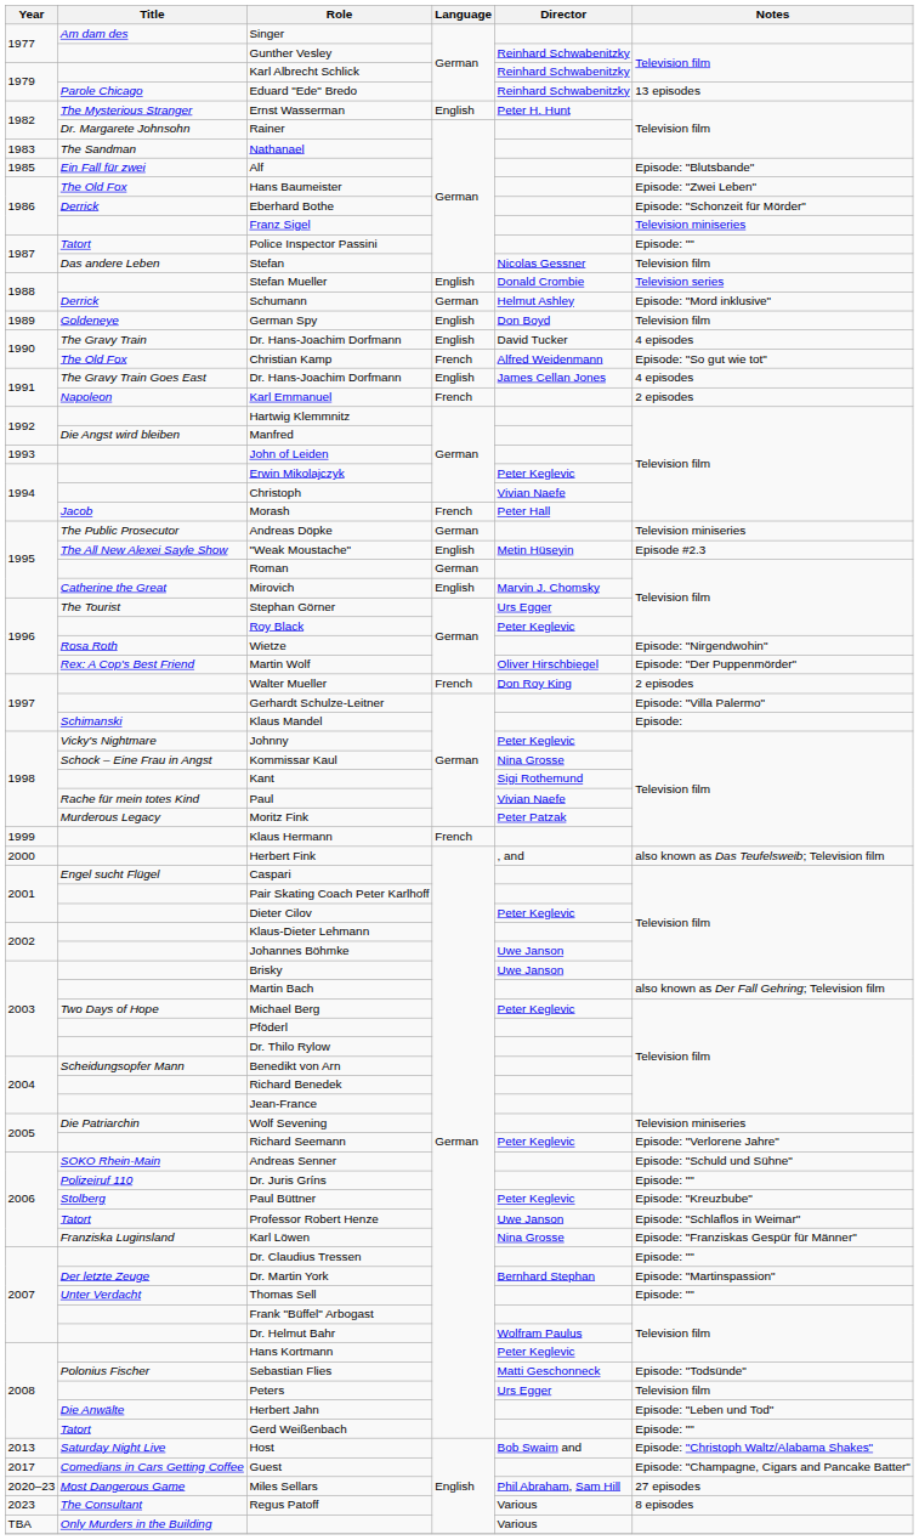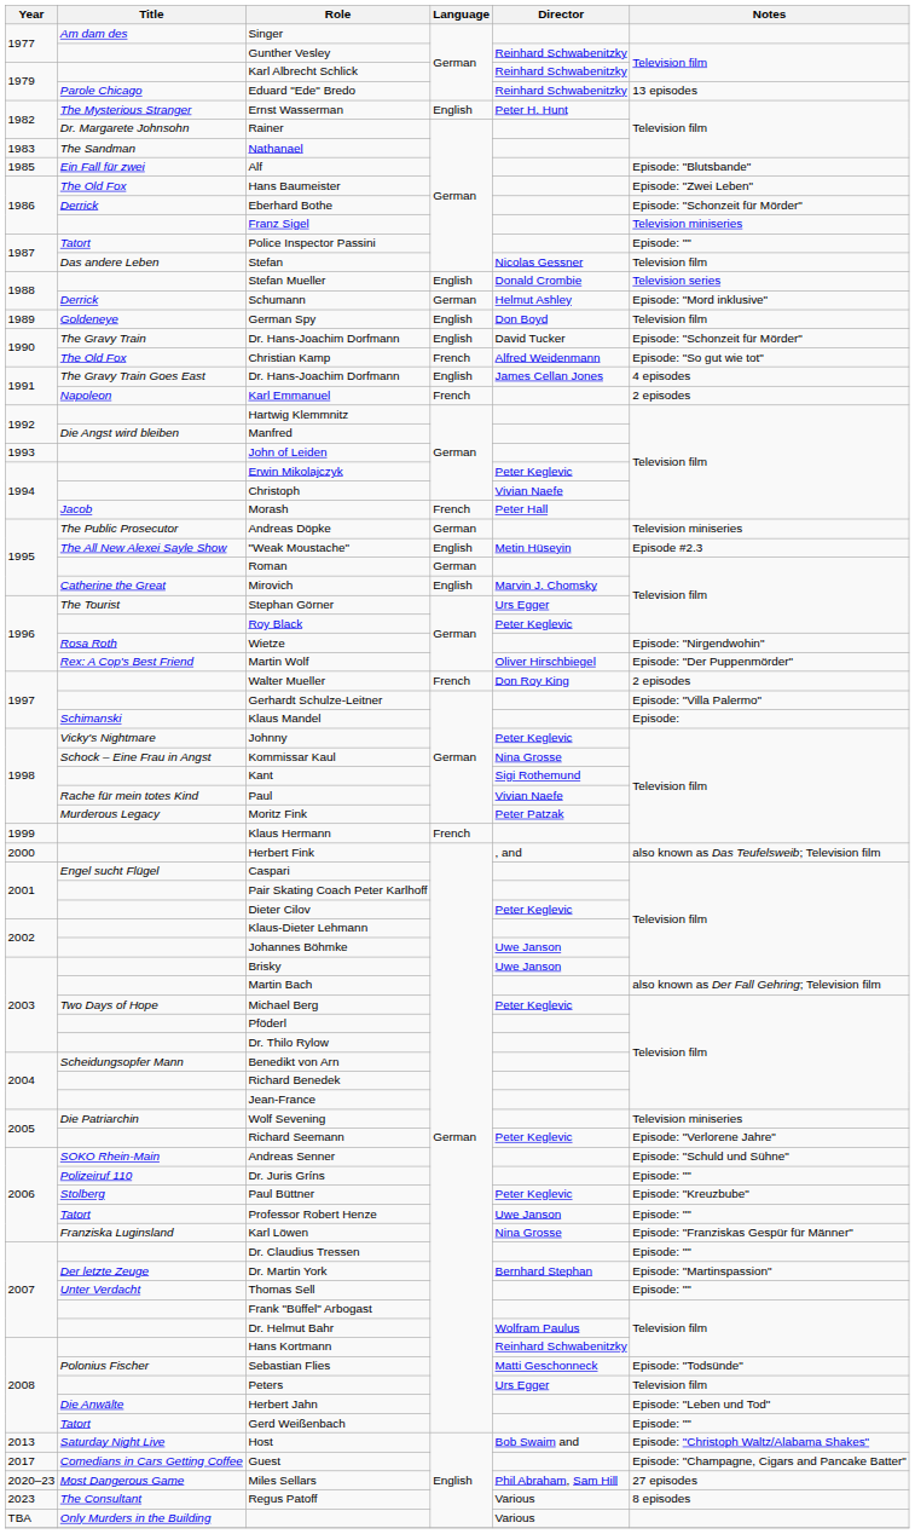The Gravy Train / Dr. Hans-Joachim Dorfmann | Notes: 4 episodes -> Episode: "Schonzeit für Mörder"
Professor Robert Henze | Notes: Episode: "Schlaflos in Weimar" -> Episode: ""
Hans Kortmann | Director: Peter Keglevic -> Reinhard Schwabenitzky
